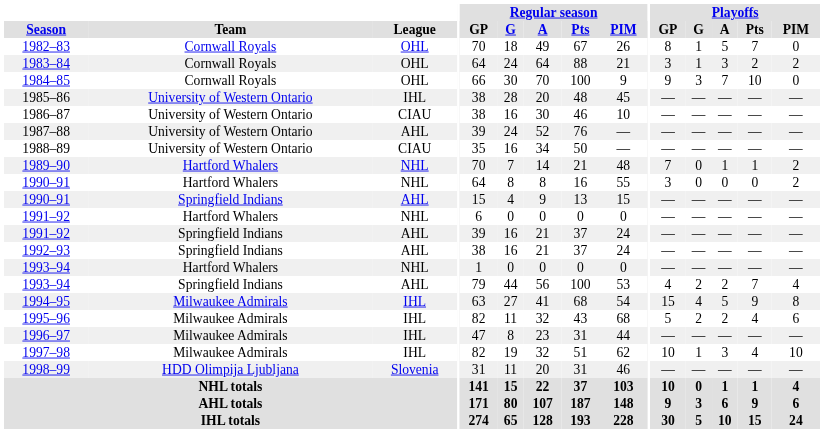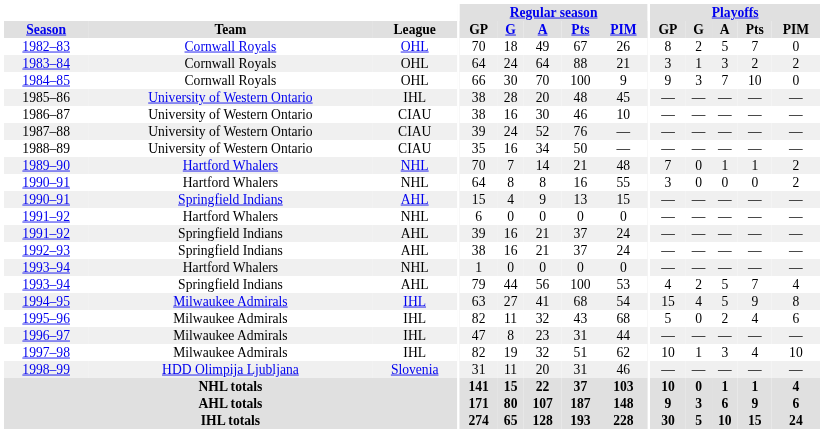1982–83 | Playoffs / G: 1 -> 2
1987–88 | League: AHL -> CIAU
1993–94 / Springfield Indians | Playoffs / A: 2 -> 5
1995–96 | Playoffs / G: 2 -> 0
